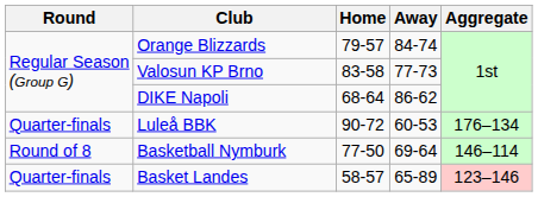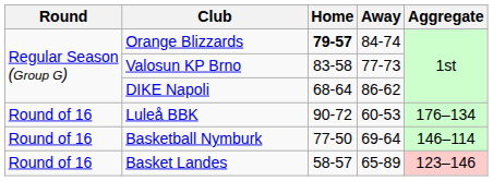Orange Blizzards | Home: normal -> bold
Luleå BBK | Round: Quarter-finals -> Round of 16
Basketball Nymburk | Round: Round of 8 -> Round of 16
Basket Landes | Round: Quarter-finals -> Round of 16
